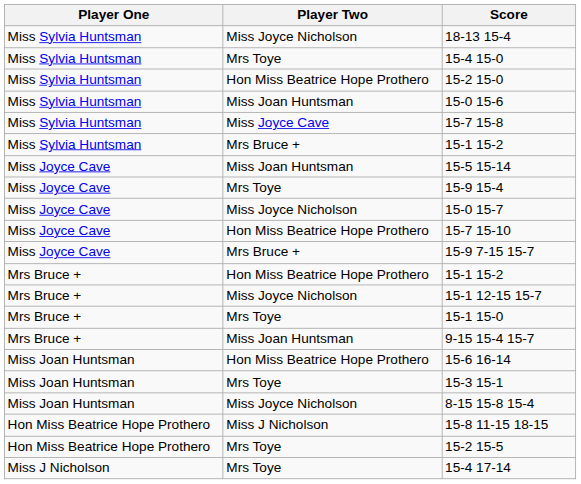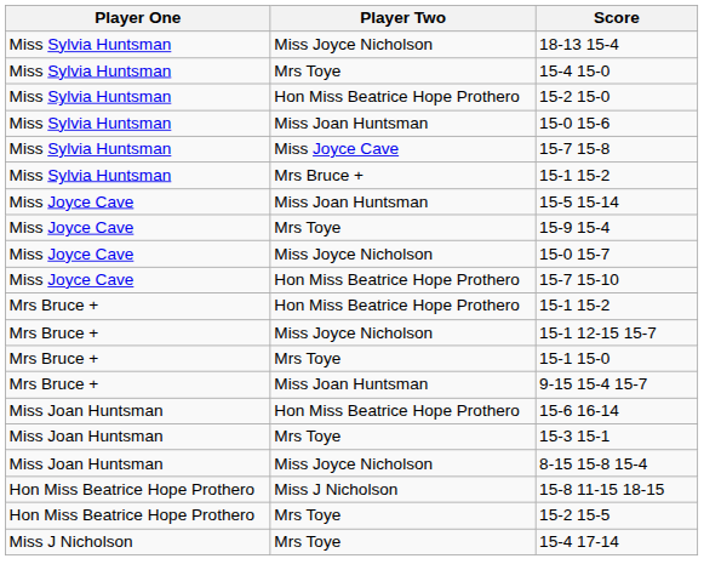- row: Miss Joyce Cave | Mrs Bruce + | 15-9 7-15 15-7
